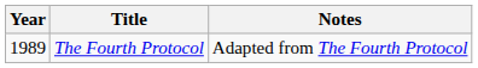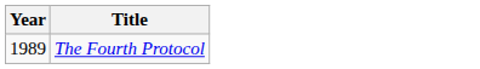- column: Notes | Adapted from The Fourth Protocol
